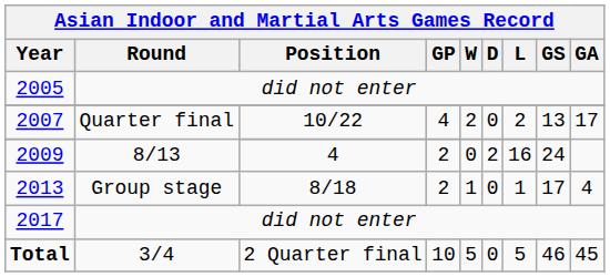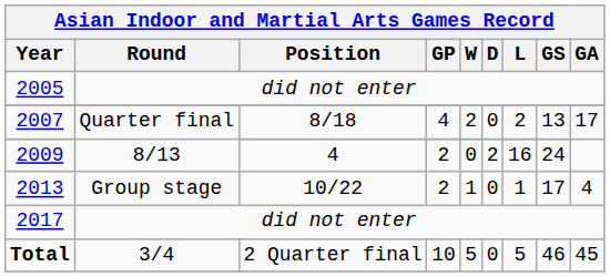2007 | Position: 10/22 -> 8/18
2013 | Position: 8/18 -> 10/22
